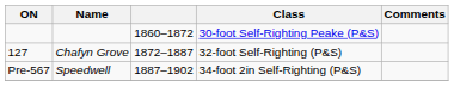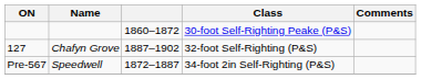Chafyn Grove | column 3: 1872–1887 -> 1887–1902
Speedwell | column 3: 1887–1902 -> 1872–1887
